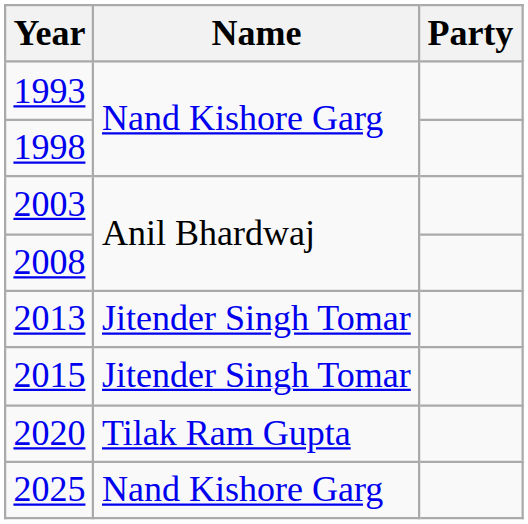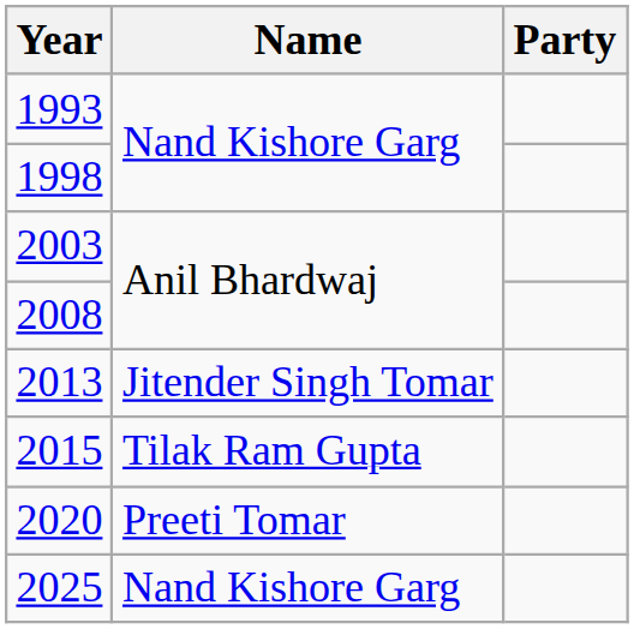2015 | Name: Jitender Singh Tomar -> Tilak Ram Gupta
2020 | Name: Tilak Ram Gupta -> Preeti Tomar
